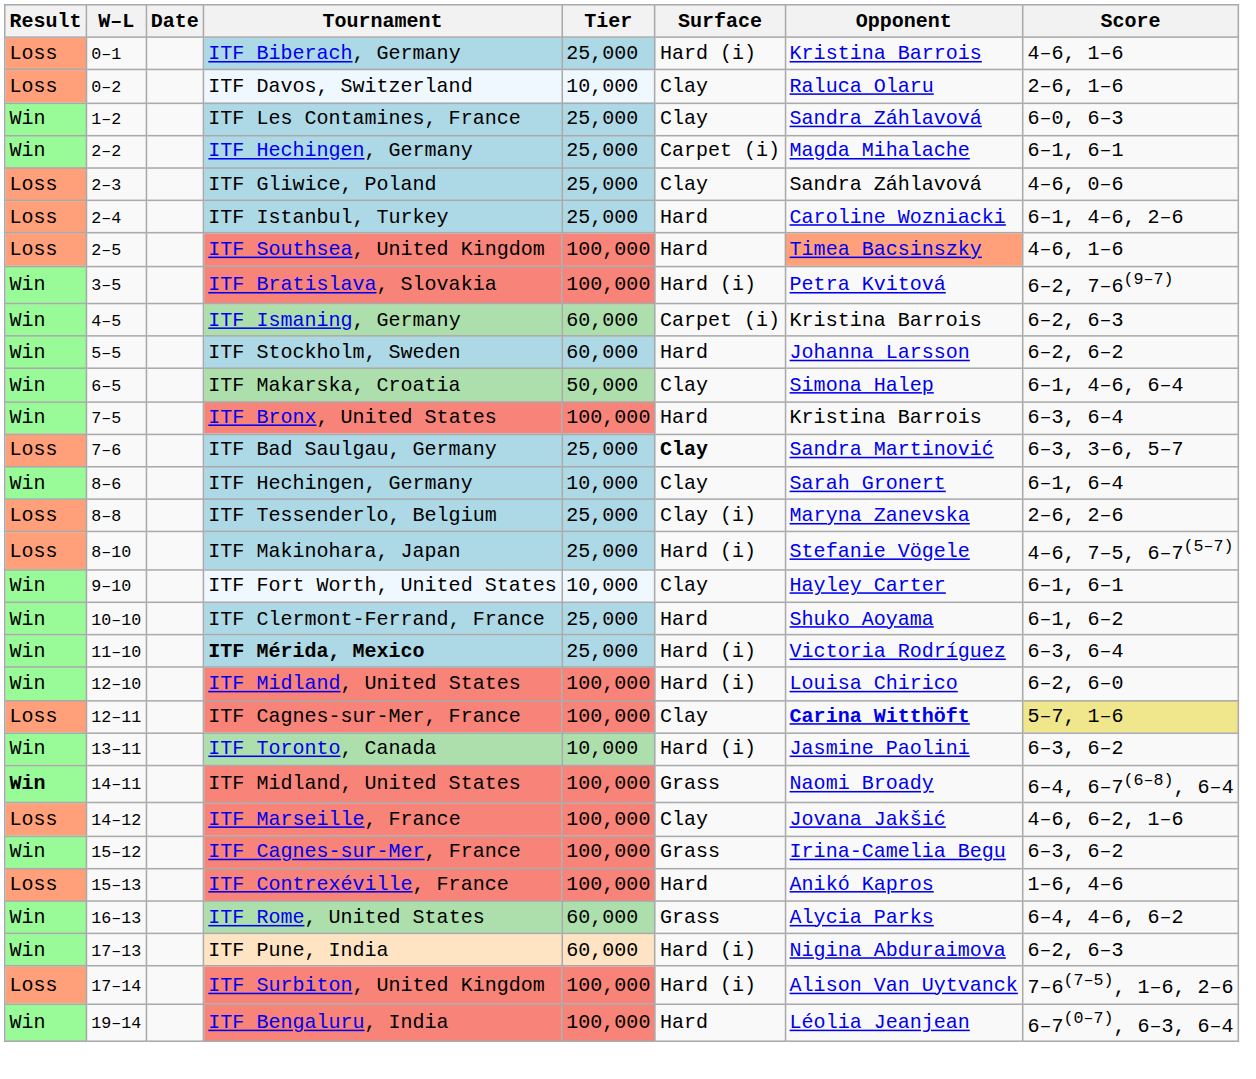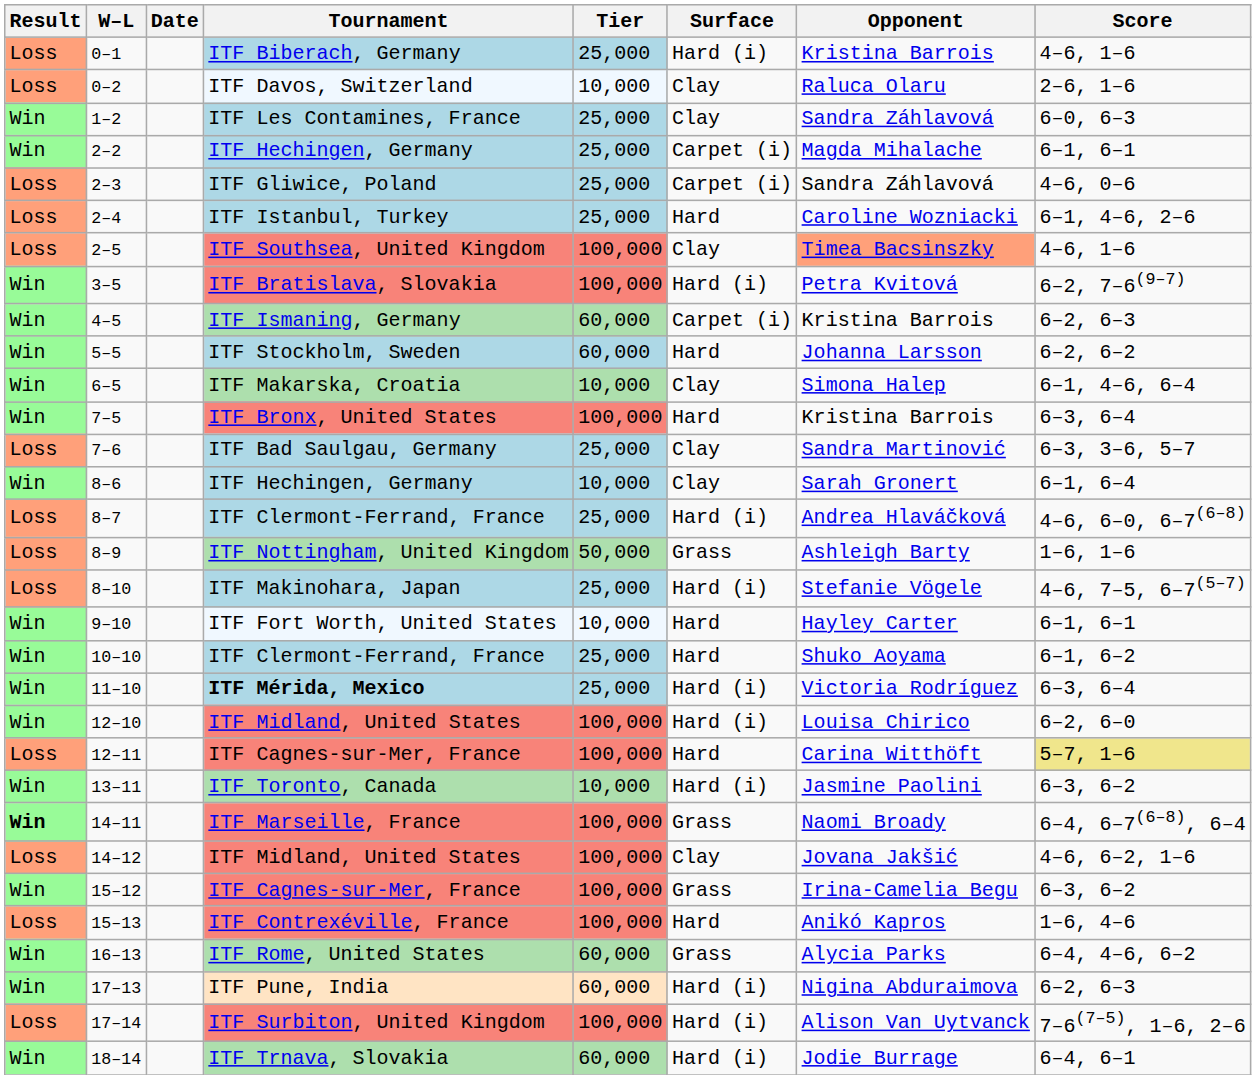2–3 | Surface: Clay -> Carpet (i)
2–5 | Surface: Hard -> Clay
6–5 | Tier: 50,000 -> 10,000
7–6 | Surface: bold -> normal
+ row: Loss | 8–7 | ITF Clermont-Ferrand, France | 25,000 | Hard (i) | Andrea Hlaváčková | 4–6, 6–0, 6–7(6–8)
- row: Loss | 8–8 | ITF Tessenderlo, Belgium | 25,000 | Clay (i) | Maryna Zanevska | 2–6, 2–6
+ row: Loss | 8–9 | ITF Nottingham, United Kingdom | 50,000 | Grass | Ashleigh Barty | 1–6, 1–6
9–10 | Surface: Clay -> Hard
12–11 | Surface: Clay -> Hard
12–11 | Opponent: bold -> normal
14–11 | Tournament: ITF Midland, United States -> ITF Marseille, France
14–12 | Tournament: ITF Marseille, France -> ITF Midland, United States
+ row: Win | 18–14 | ITF Trnava, Slovakia | 60,000 | Hard (i) | Jodie Burrage | 6–4, 6–1
- row: Win | 19–14 | ITF Bengaluru, India | 100,000 | Hard | Léolia Jeanjean | 6–7(0–7), 6–3, 6–4
